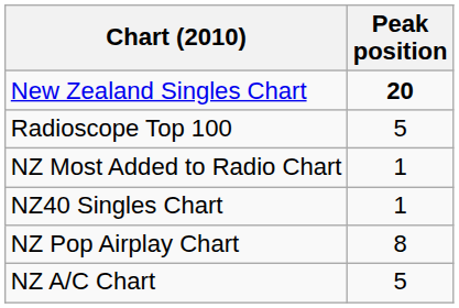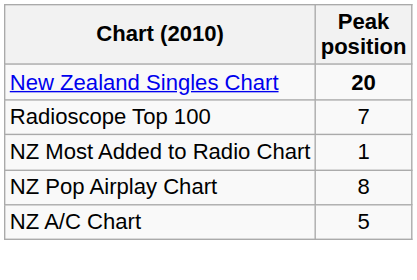Radioscope Top 100 | Peak position: 5 -> 7
- row: NZ40 Singles Chart | 1
